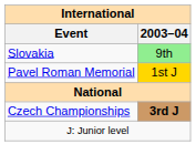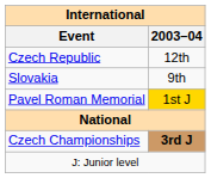+ row: Czech Republic | 12th
Slovakia | 2003–04: lightgreen background -> no background
